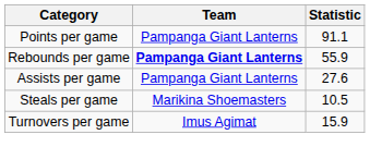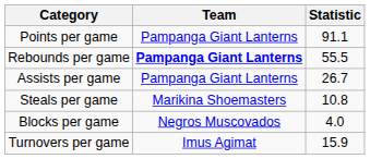Rebounds per game | Statistic: 55.9 -> 55.5
Assists per game | Statistic: 27.6 -> 26.7
Steals per game | Statistic: 10.5 -> 10.8
+ row: Blocks per game | Negros Muscovados | 4.0
